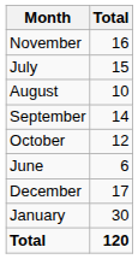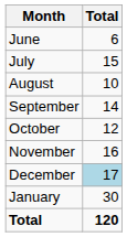rows swapped: June <-> November
December | Total: no background -> lightblue background
